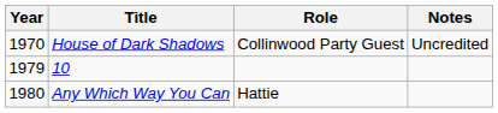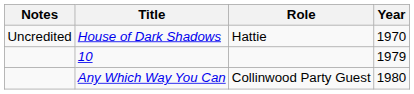columns swapped: Year <-> Notes
House of Dark Shadows | Role: Collinwood Party Guest -> Hattie
Any Which Way You Can | Role: Hattie -> Collinwood Party Guest
